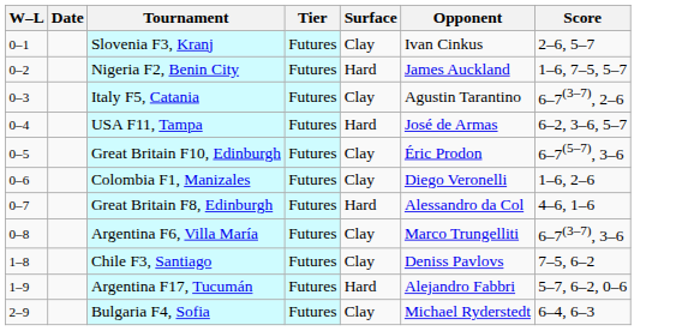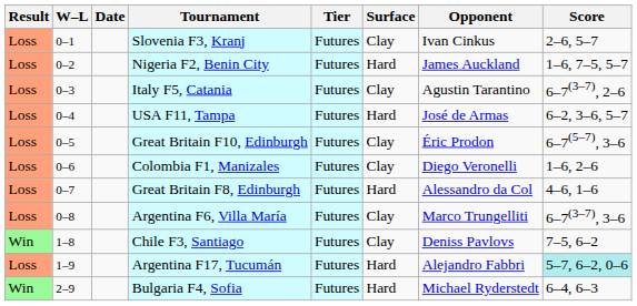+ column: Result | Loss | Loss | Loss | Loss | Loss | Loss | Loss | Loss | Win | Loss | Win
Argentina F17, Tucumán | Score: no background -> paleturquoise background
Bulgaria F4, Sofia | Surface: Clay -> Hard
